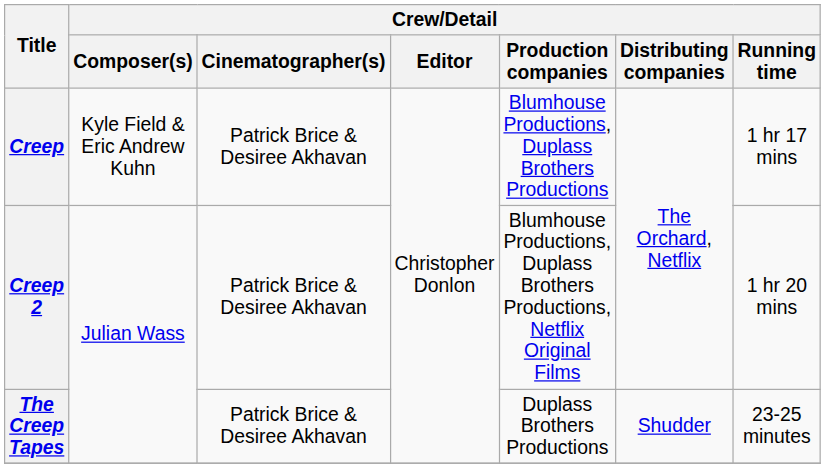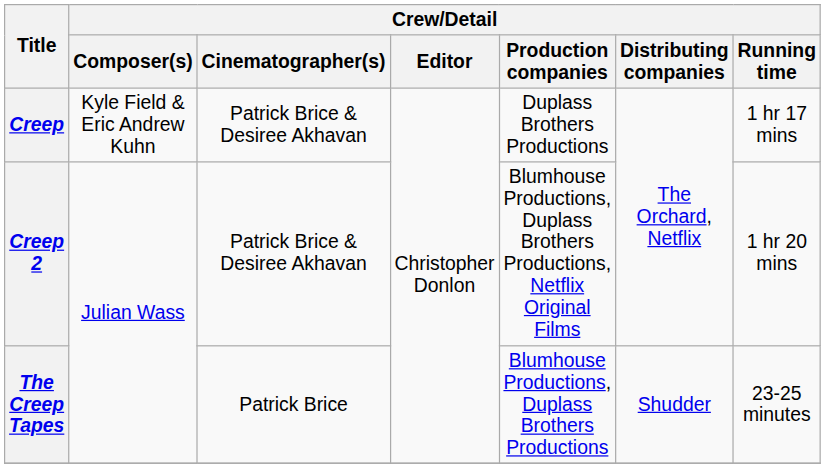Creep | Crew/Detail / Production companies: Blumhouse Productions, Duplass Brothers Productions -> Duplass Brothers Productions
The Creep Tapes | Crew/Detail / Cinematographer(s): Patrick Brice & Desiree Akhavan -> Patrick Brice
The Creep Tapes | Crew/Detail / Production companies: Duplass Brothers Productions -> Blumhouse Productions, Duplass Brothers Productions
